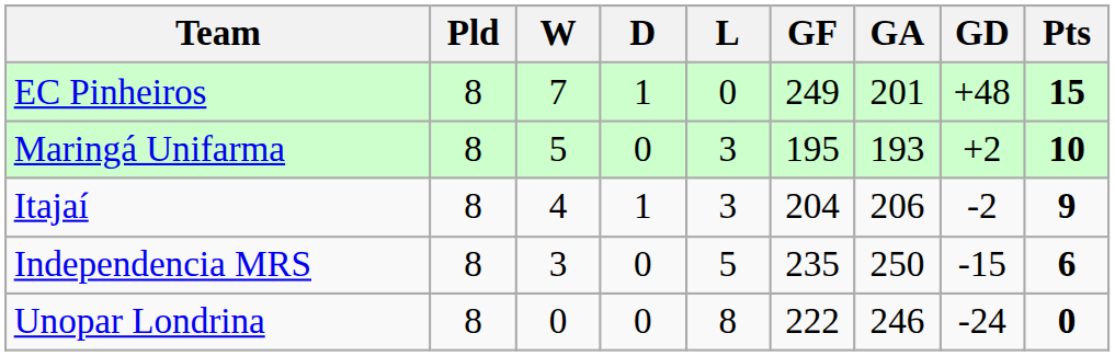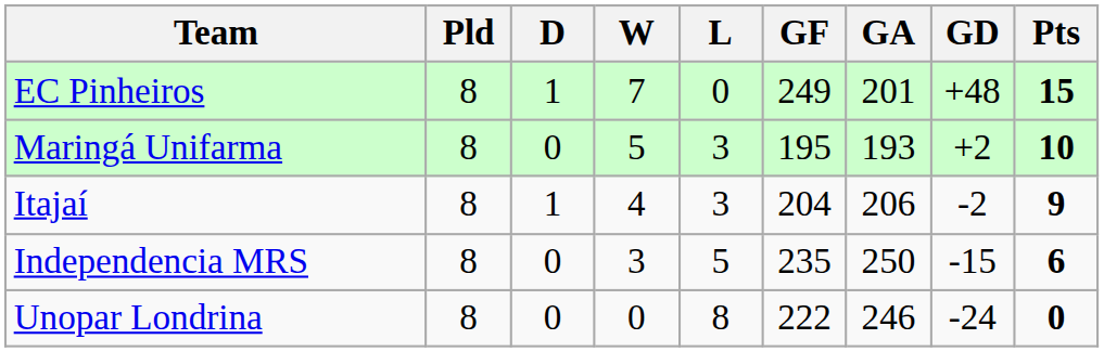columns swapped: W <-> D
